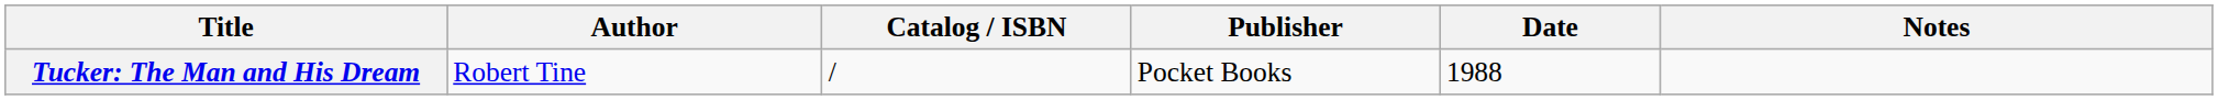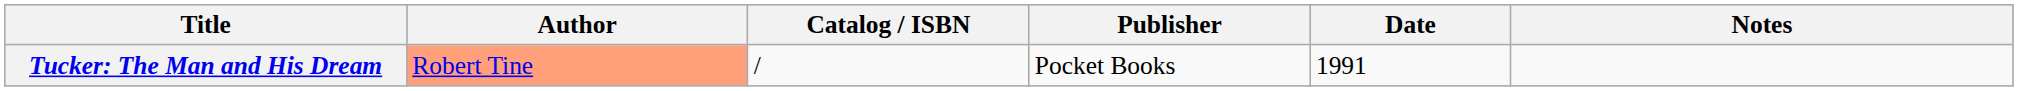Tucker: The Man and His Dream | Author: no background -> lightsalmon background
Tucker: The Man and His Dream | Date: 1988 -> 1991
